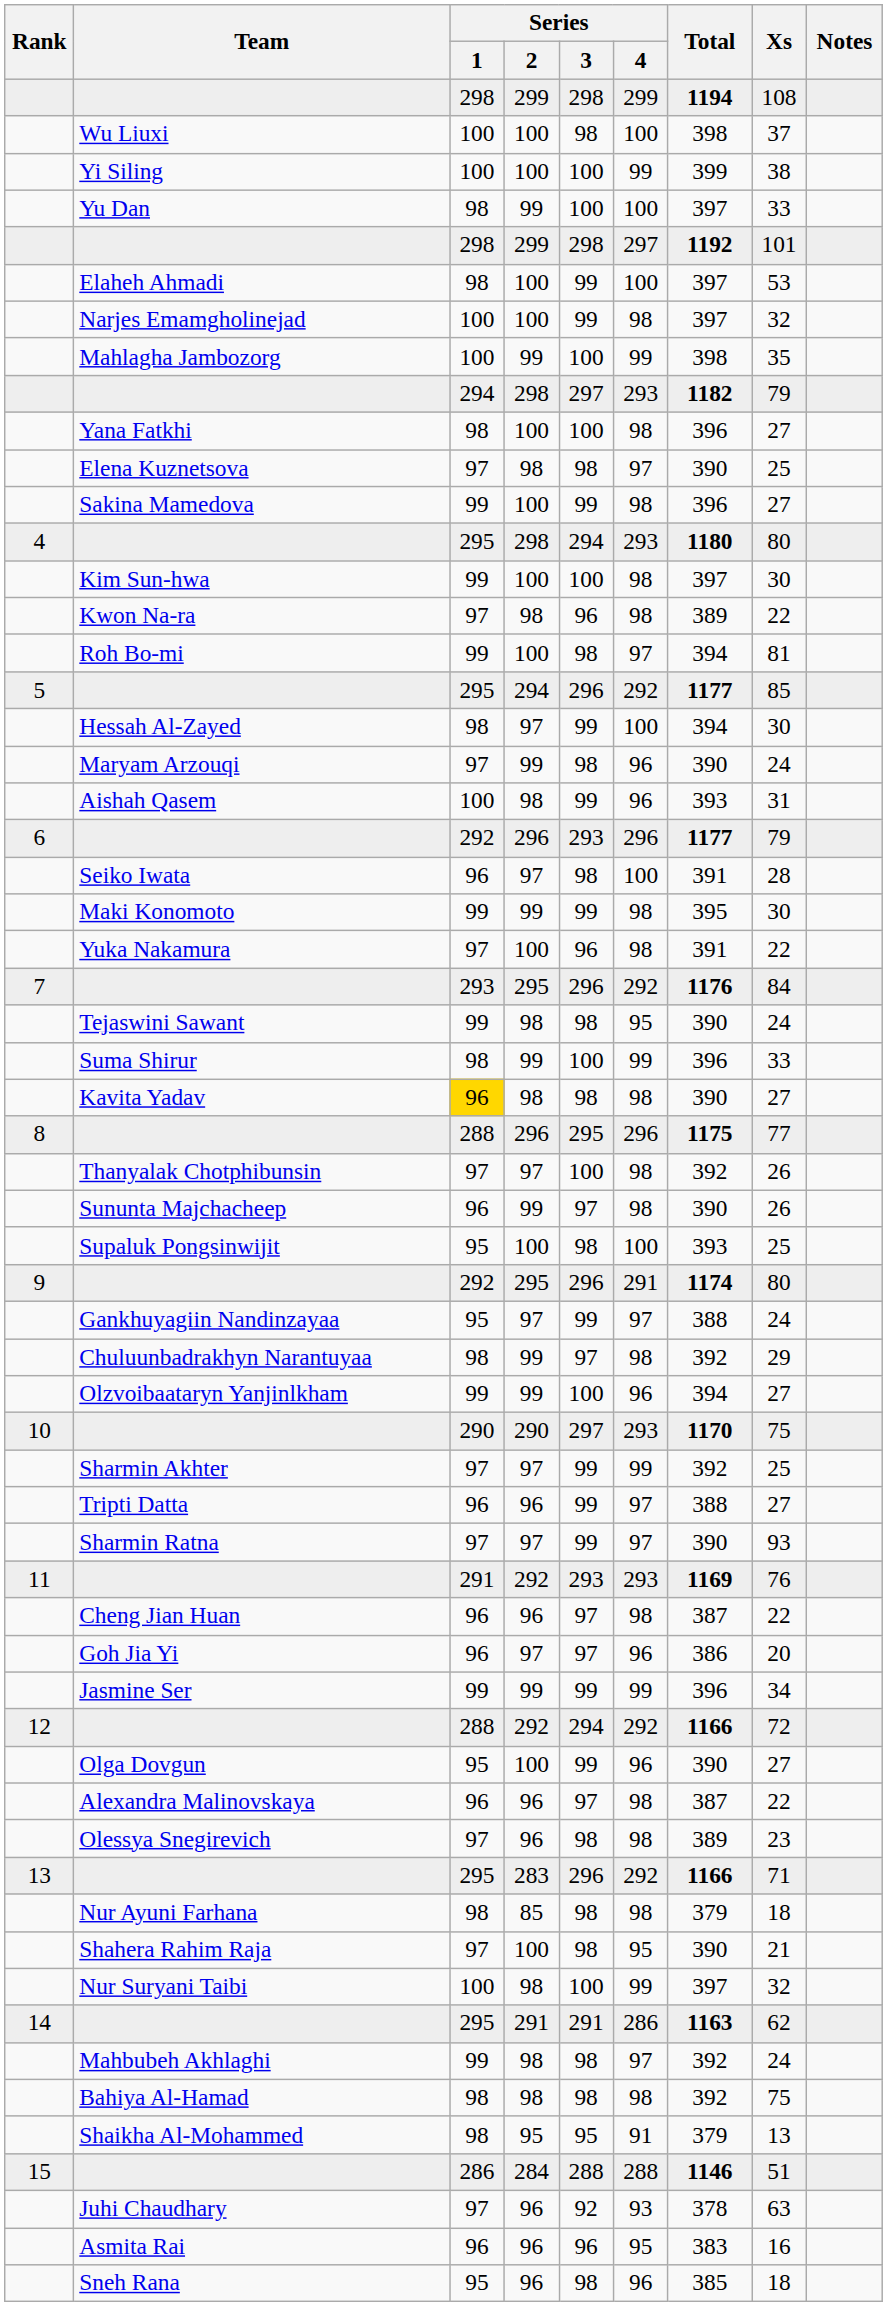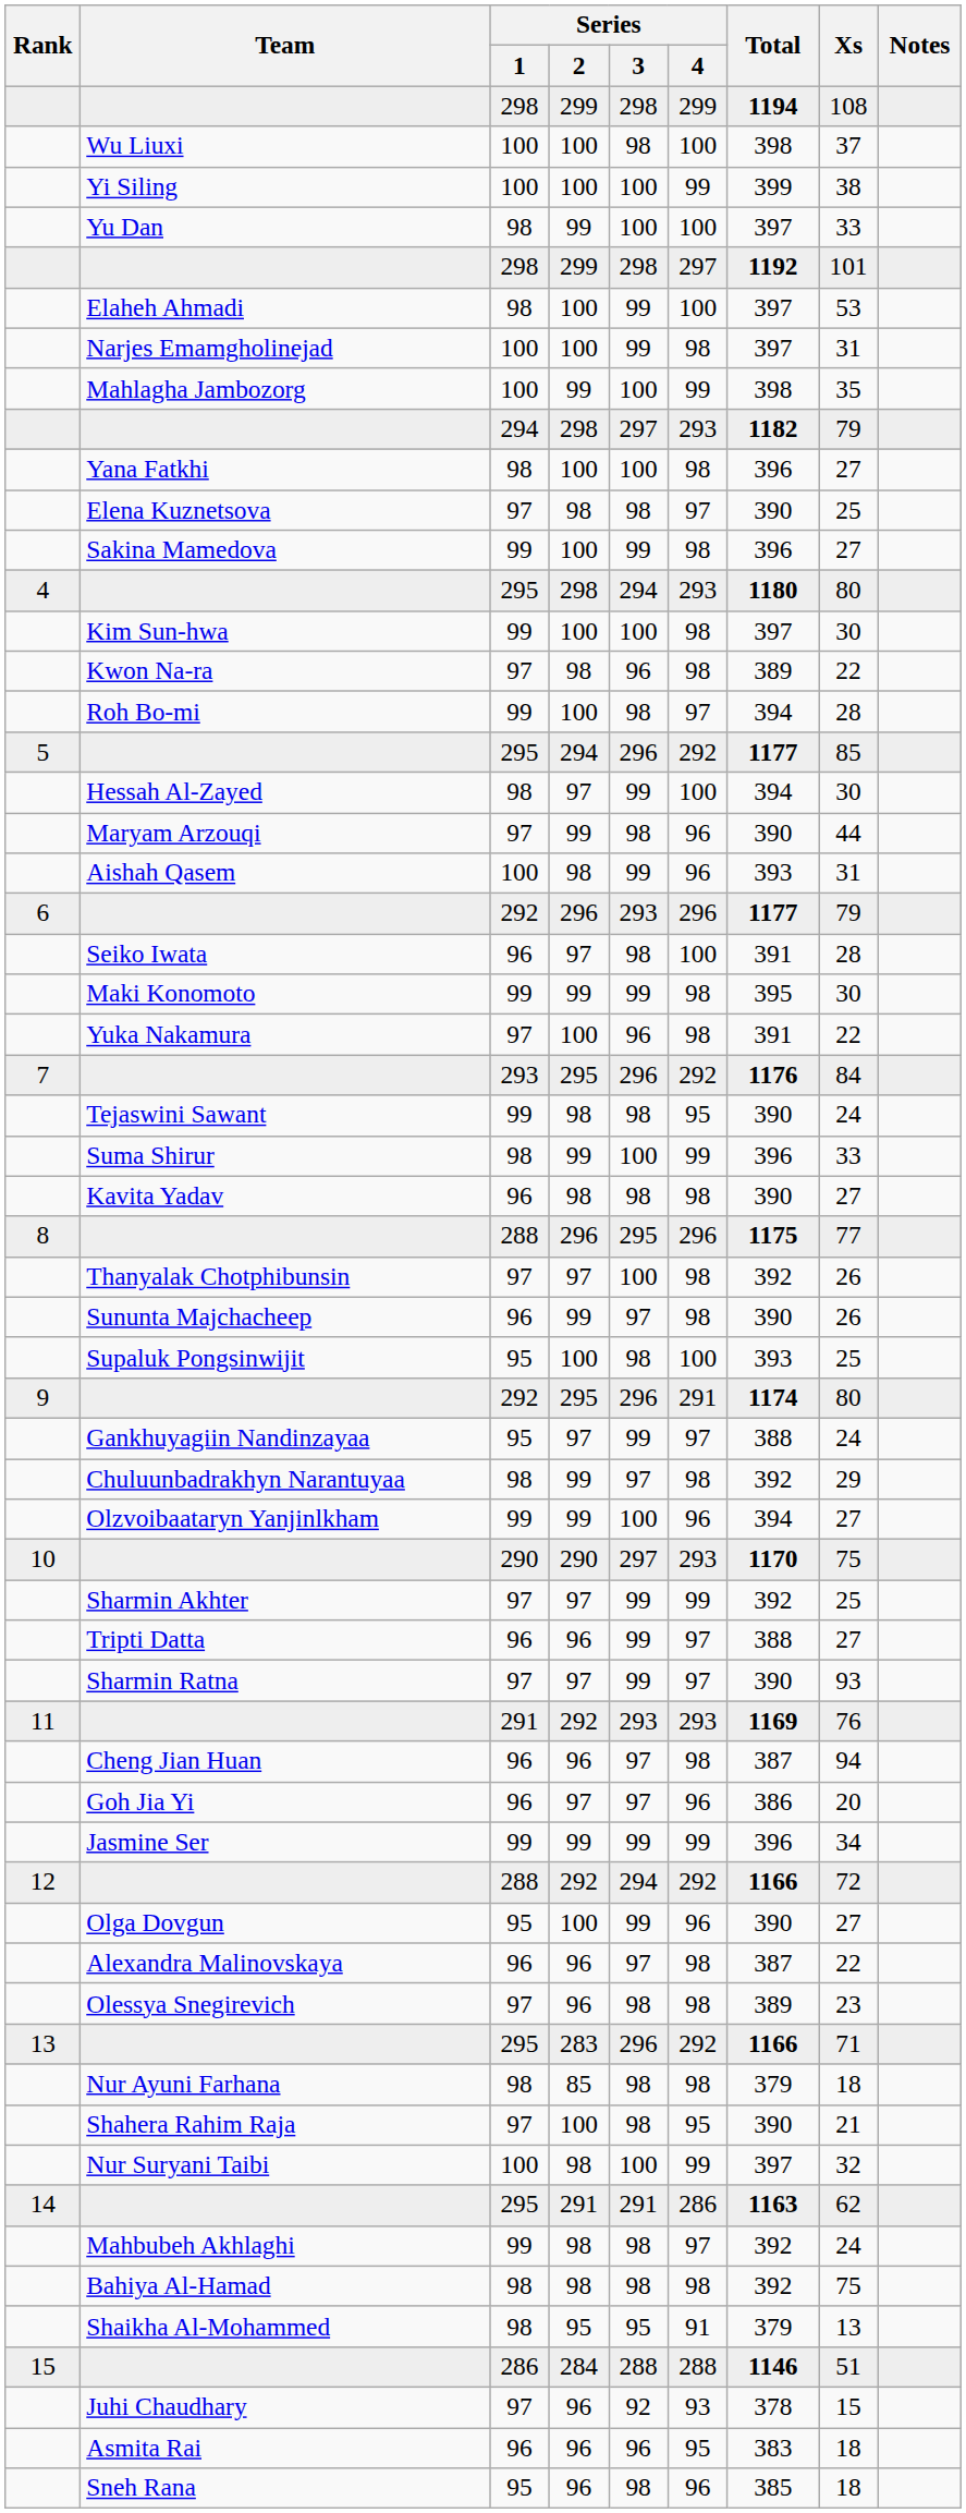Narjes Emamgholinejad | Xs: 32 -> 31
Roh Bo-mi | Xs: 81 -> 28
Maryam Arzouqi | Xs: 24 -> 44
Kavita Yadav | Series / 1: gold background -> no background
Cheng Jian Huan | Xs: 22 -> 94
Juhi Chaudhary | Xs: 63 -> 15
Asmita Rai | Xs: 16 -> 18
